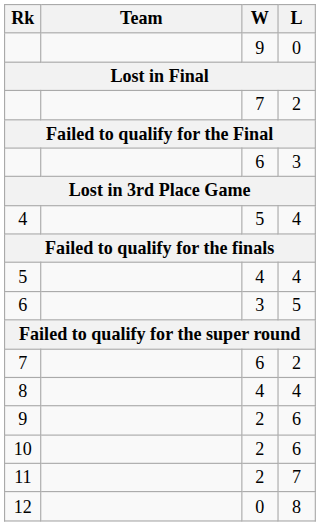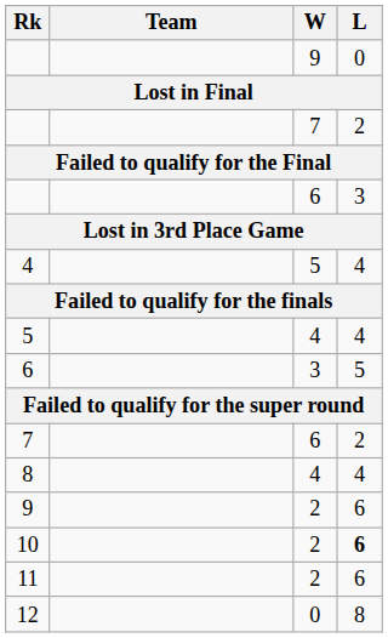10 | L: normal -> bold
11 | L: 7 -> 6
